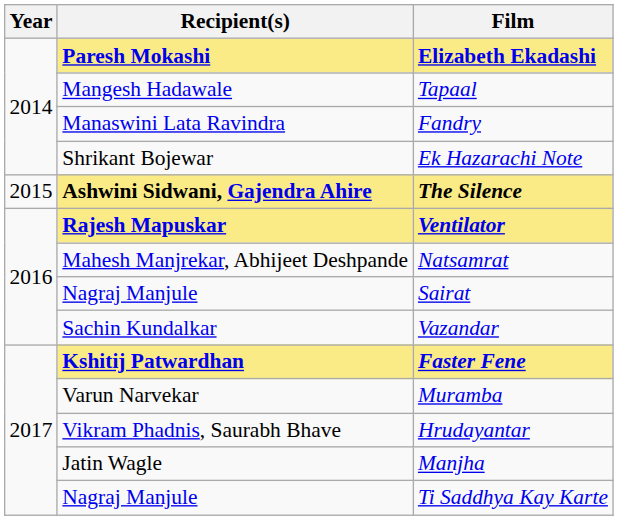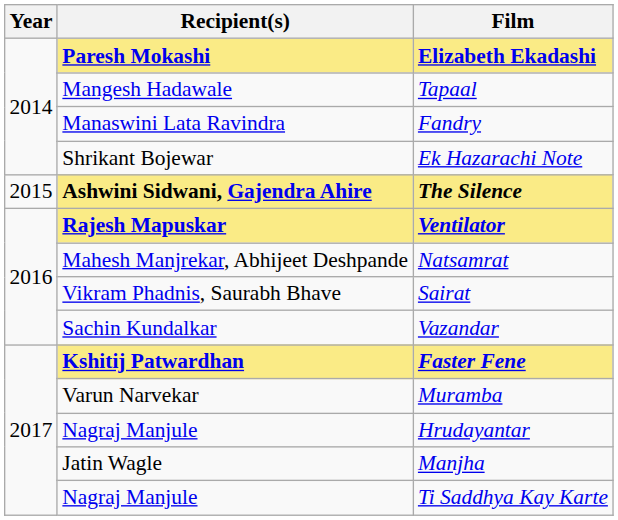Sairat | Recipient(s): Nagraj Manjule -> Vikram Phadnis, Saurabh Bhave
Hrudayantar | Recipient(s): Vikram Phadnis, Saurabh Bhave -> Nagraj Manjule
